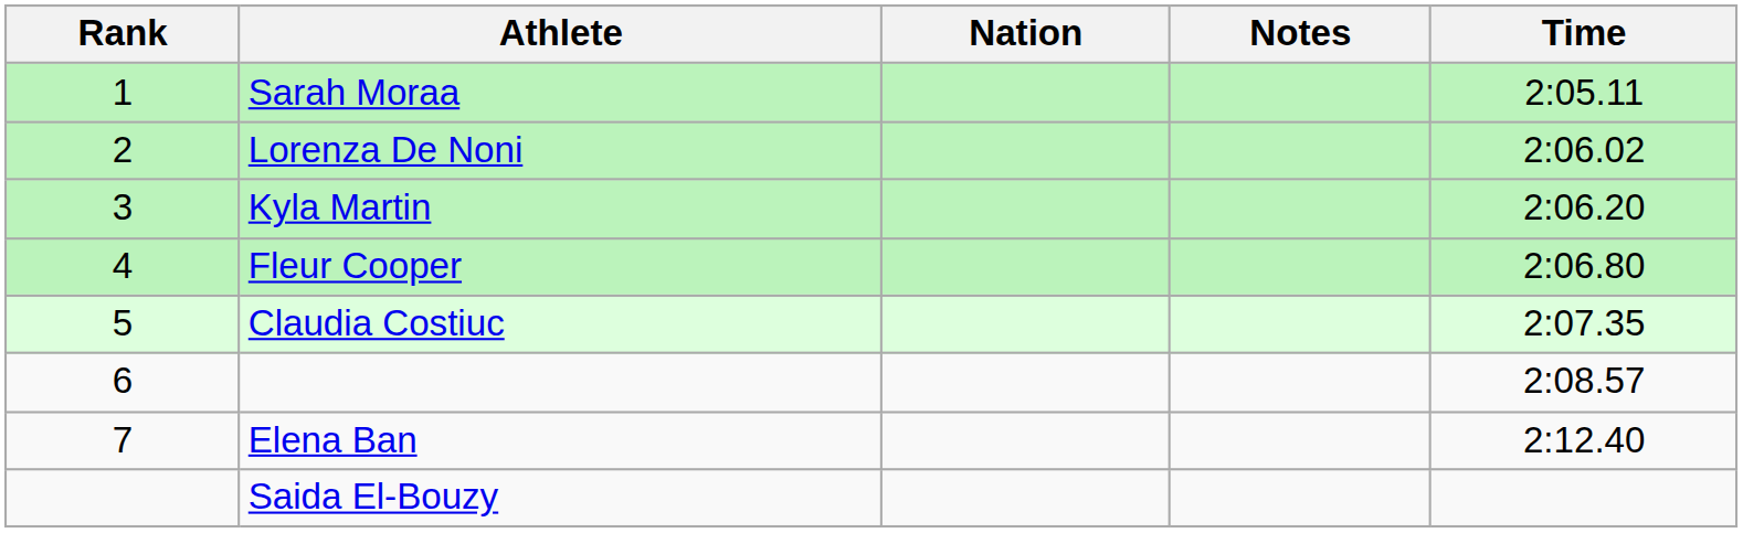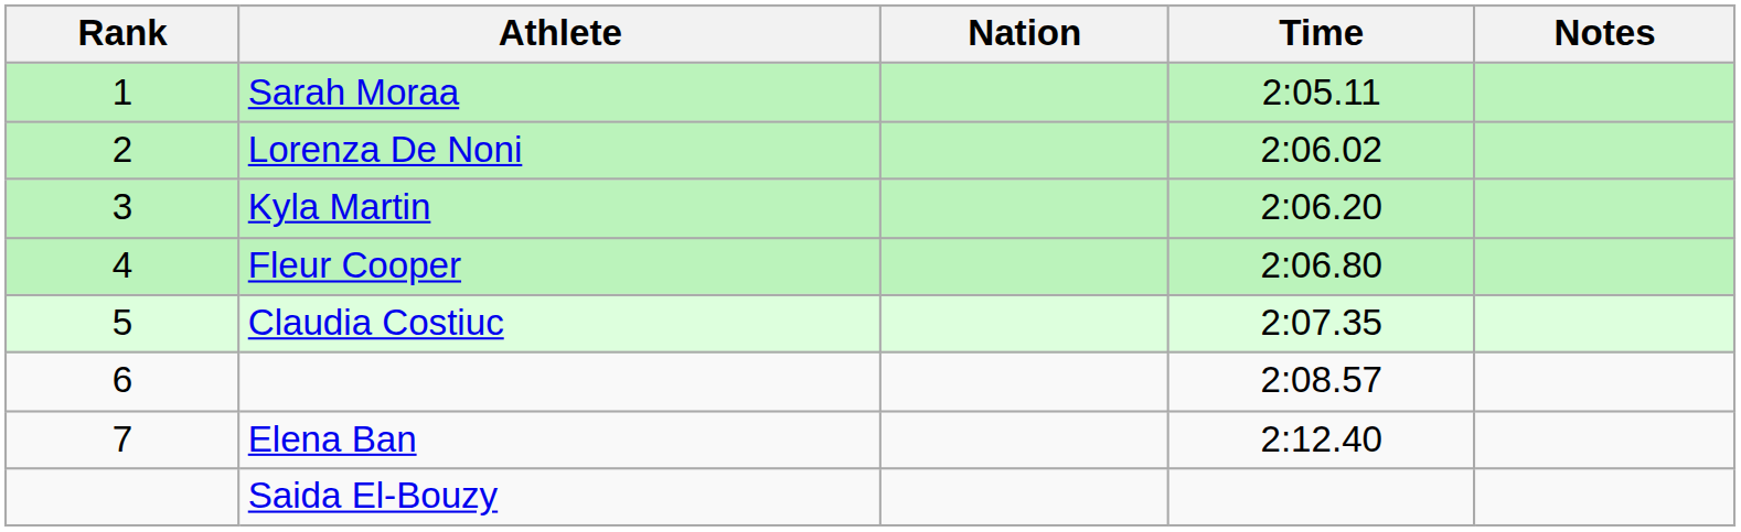columns swapped: Time <-> Notes
